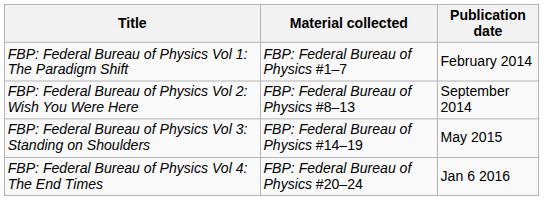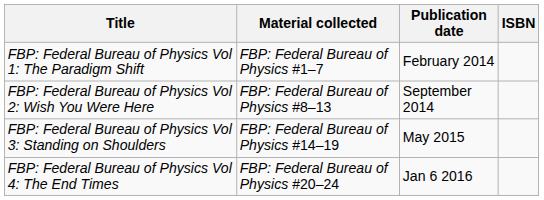+ column: ISBN
